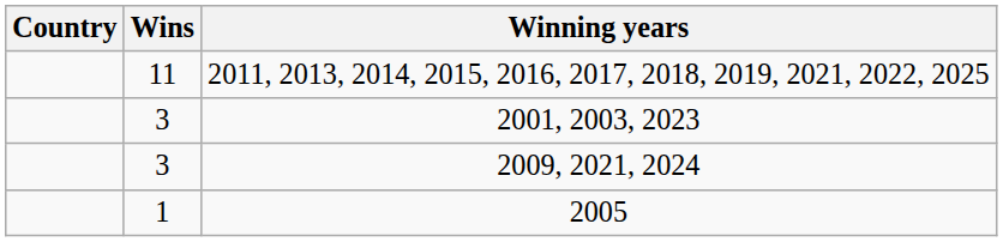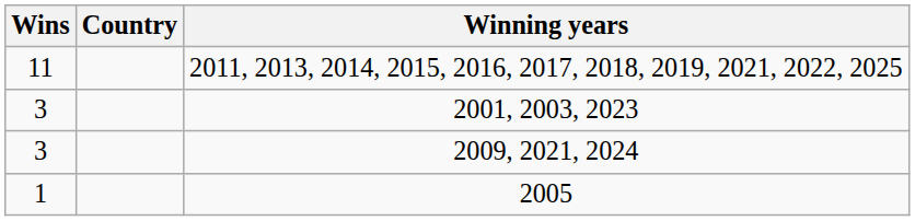columns swapped: Wins <-> Country
